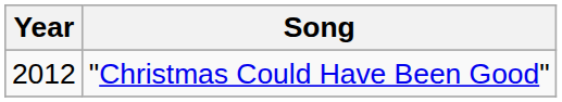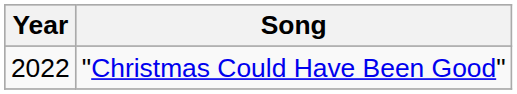"Christmas Could Have Been Good" | Year: 2012 -> 2022
